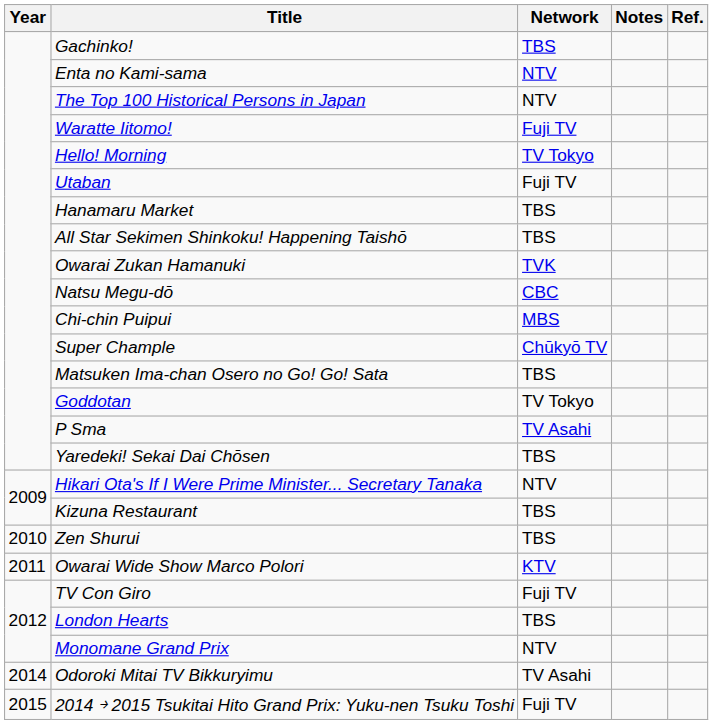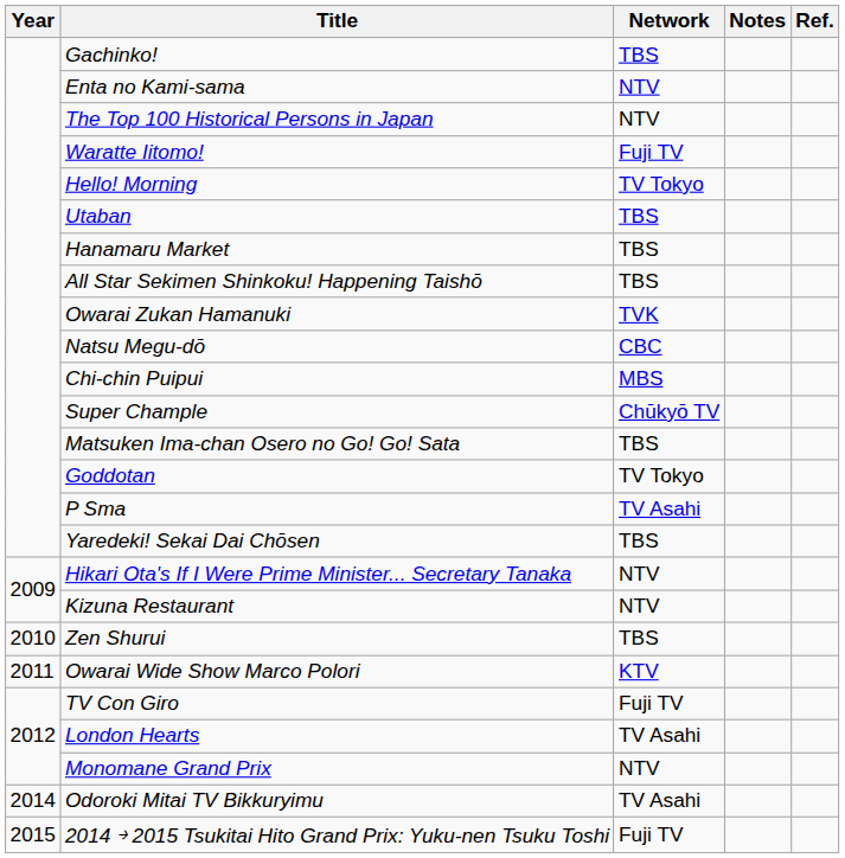Utaban | Network: Fuji TV -> TBS
Kizuna Restaurant | Network: TBS -> NTV
London Hearts | Network: TBS -> TV Asahi
